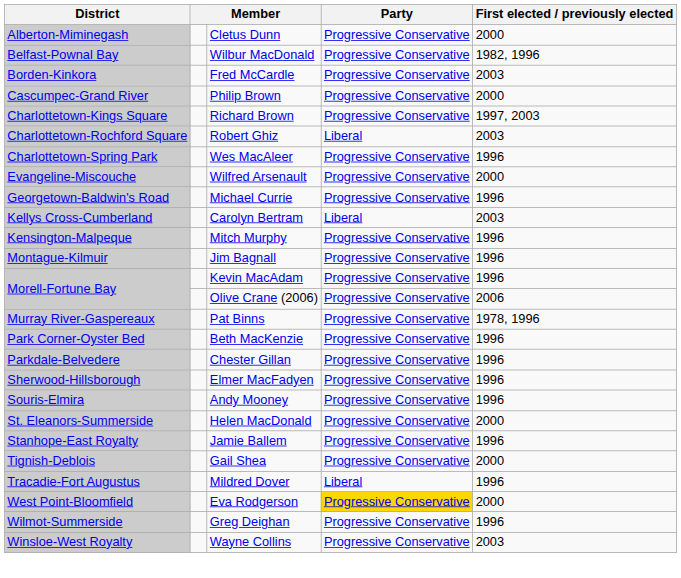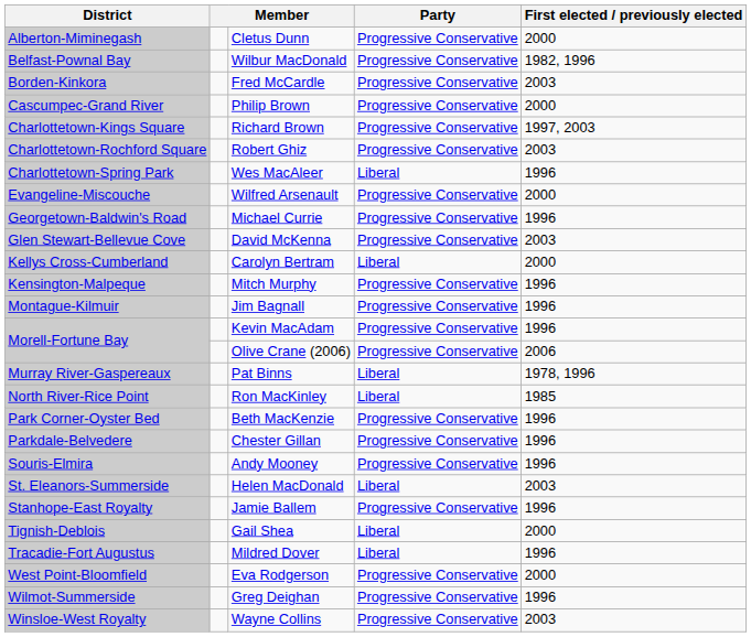Robert Ghiz | Party: Liberal -> Progressive Conservative
Wes MacAleer | Party: Progressive Conservative -> Liberal
+ row: Glen Stewart-Bellevue Cove | David McKenna | Progressive Conservative | 2003
Carolyn Bertram | First elected / previously elected: 2003 -> 2000
Pat Binns | Party: Progressive Conservative -> Liberal
+ row: North River-Rice Point | Ron MacKinley | Liberal | 1985
- row: Sherwood-Hillsborough | Elmer MacFadyen | Progressive Conservative | 1996
Helen MacDonald | Party: Progressive Conservative -> Liberal
Helen MacDonald | First elected / previously elected: 2000 -> 2003
Gail Shea | Party: Progressive Conservative -> Liberal
Eva Rodgerson | Party: gold background -> no background
